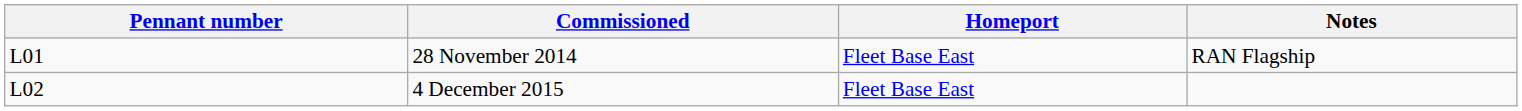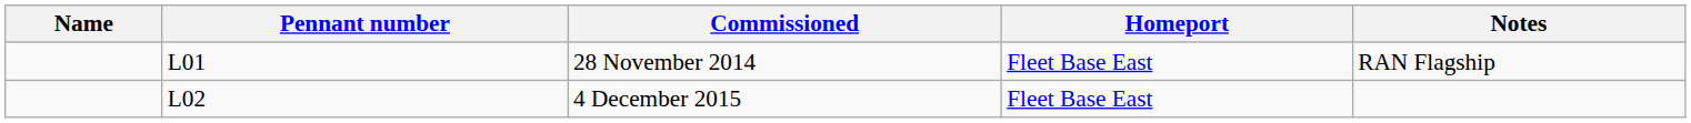+ column: Name
